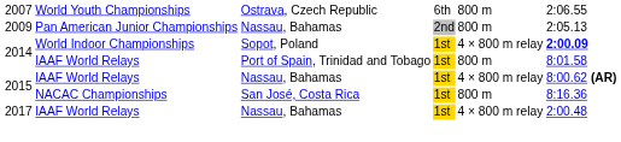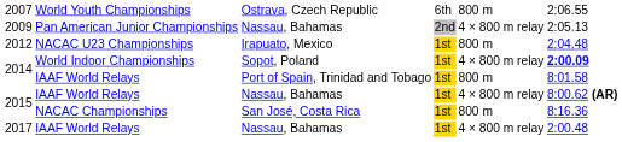2009 | column 5: 800 m -> 4 × 800 m relay
+ row: 2012 | NACAC U23 Championships | Irapuato, Mexico | 1st | 800 m | 2:04.48
